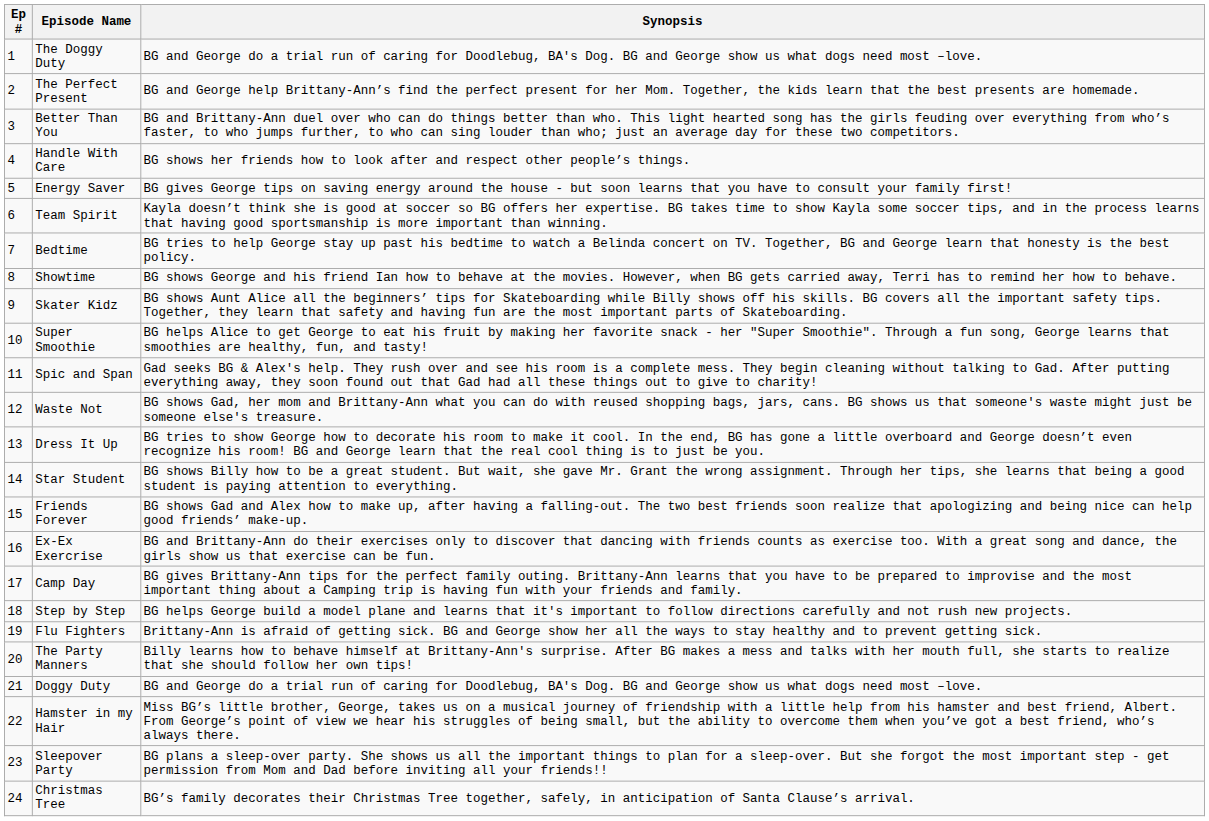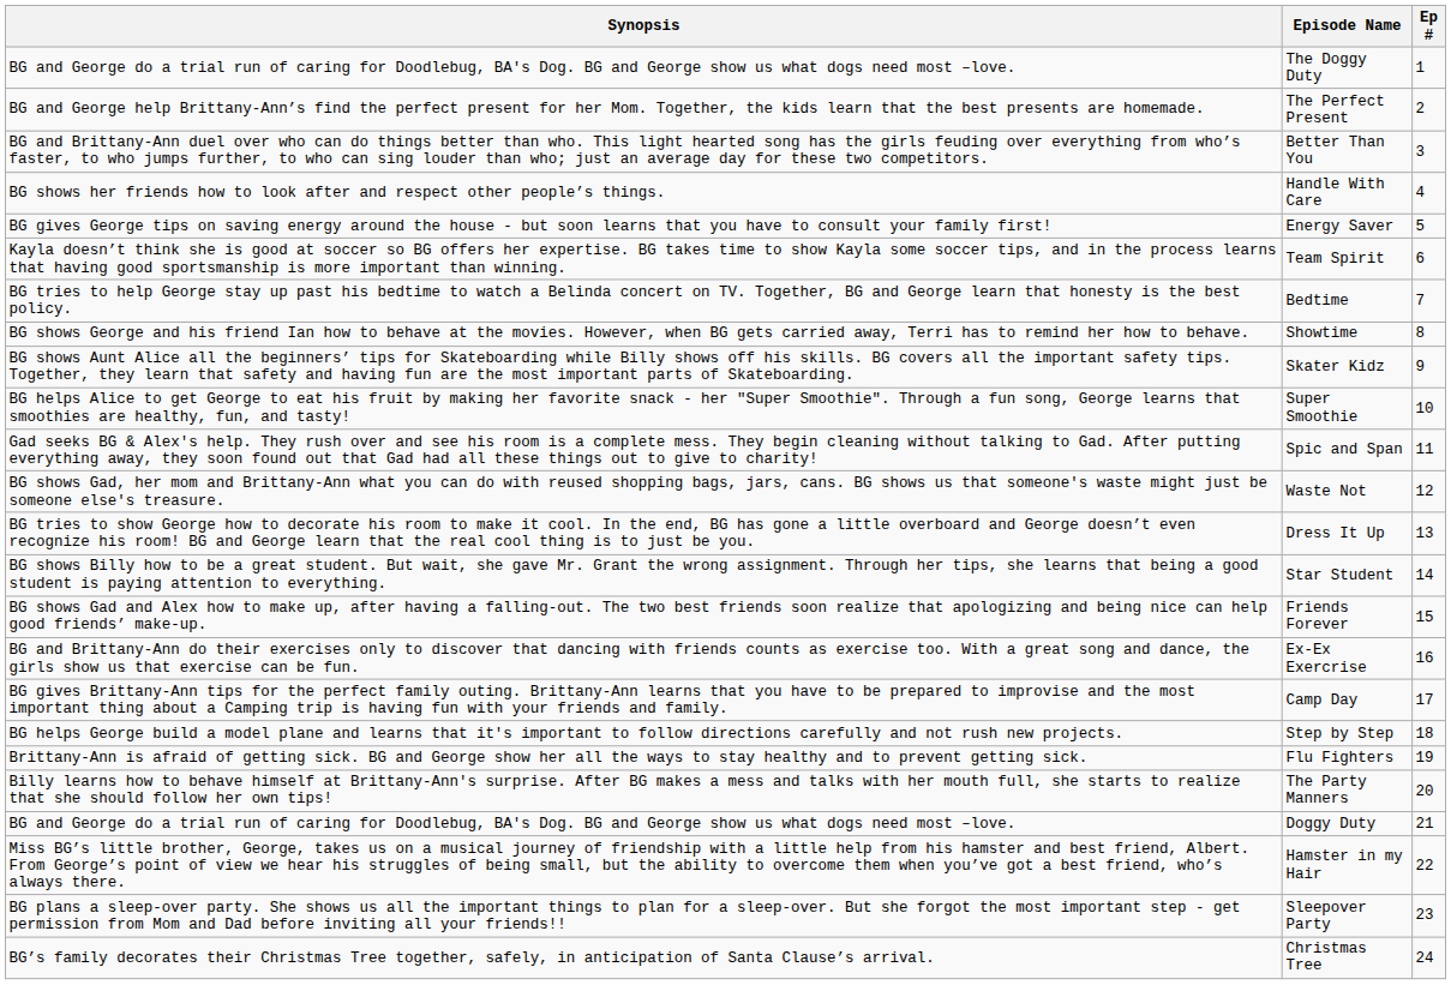columns swapped: Ep # <-> Synopsis
